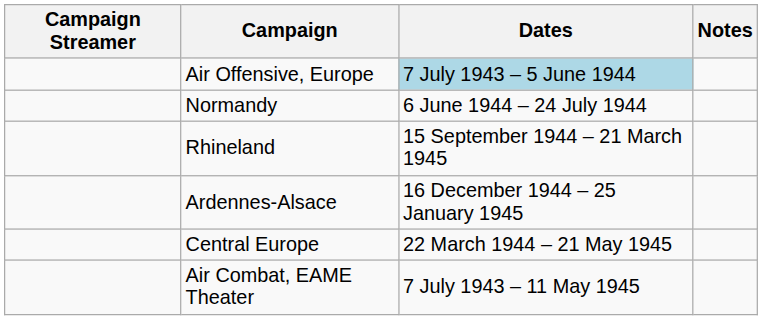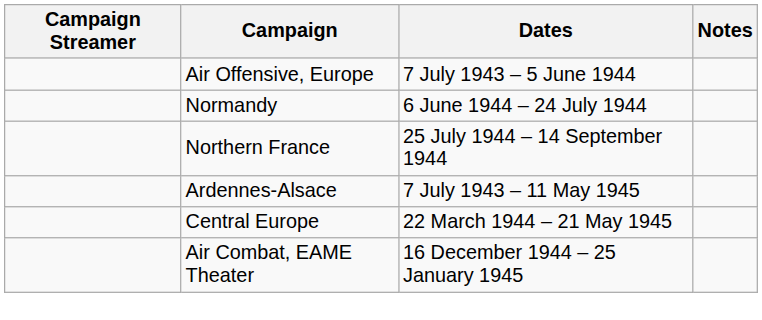Air Offensive, Europe | Dates: lightblue background -> no background
+ row: Northern France | 25 July 1944 – 14 September 1944
- row: Rhineland | 15 September 1944 – 21 March 1945
Ardennes-Alsace | Dates: 16 December 1944 – 25 January 1945 -> 7 July 1943 – 11 May 1945
Air Combat, EAME Theater | Dates: 7 July 1943 – 11 May 1945 -> 16 December 1944 – 25 January 1945
